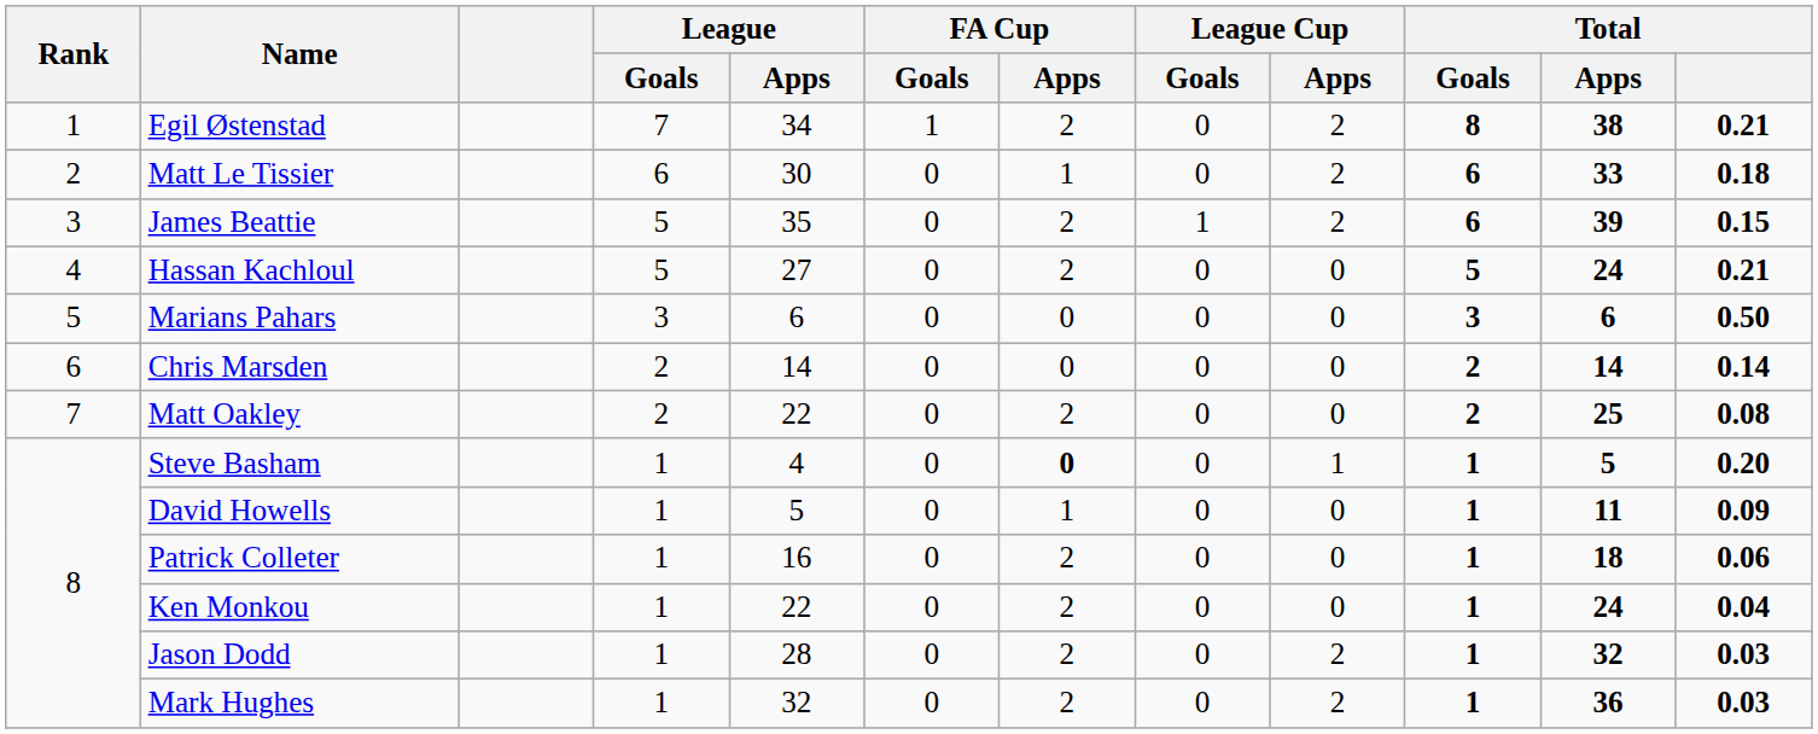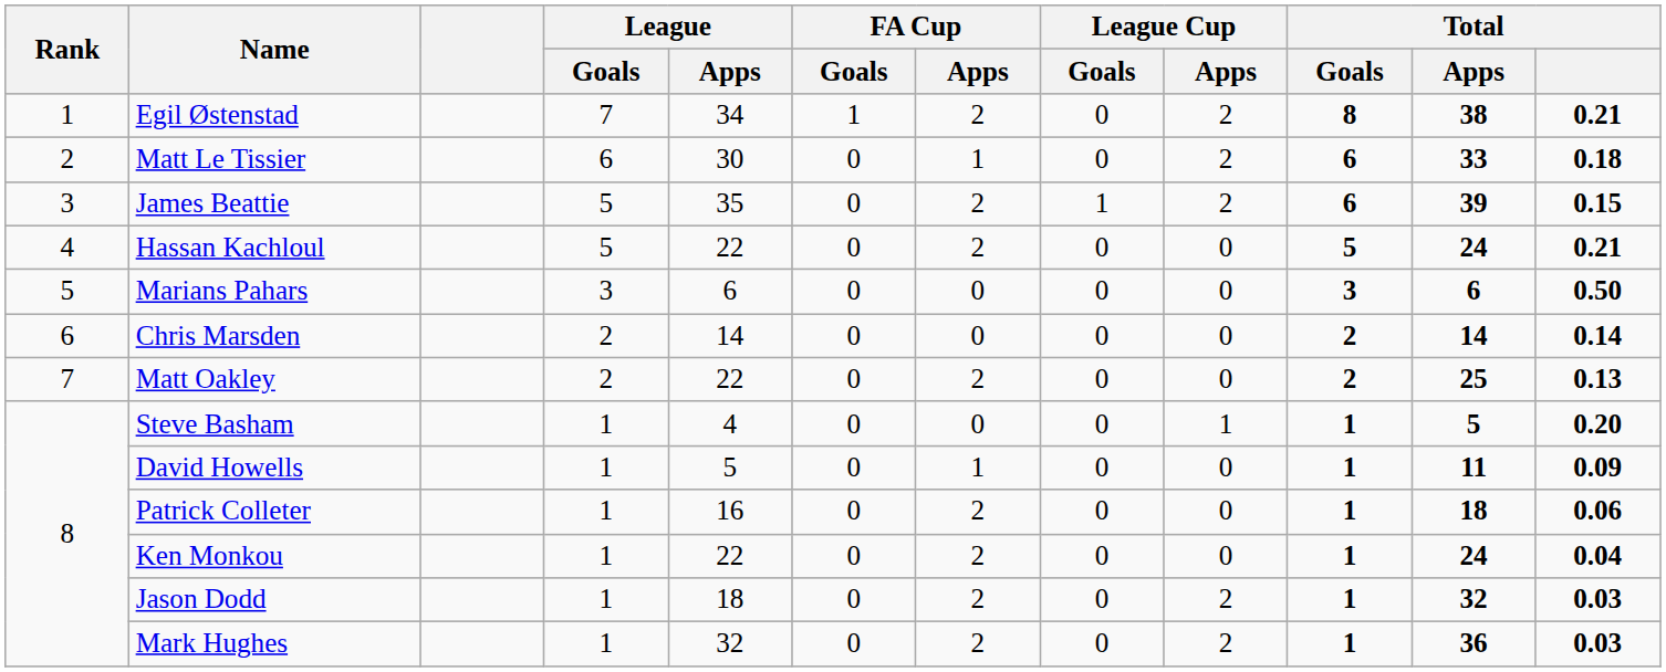Hassan Kachloul | League / Apps: 27 -> 22
Matt Oakley | Total: 0.08 -> 0.13
Steve Basham | FA Cup / Apps: bold -> normal
Jason Dodd | League / Apps: 28 -> 18
